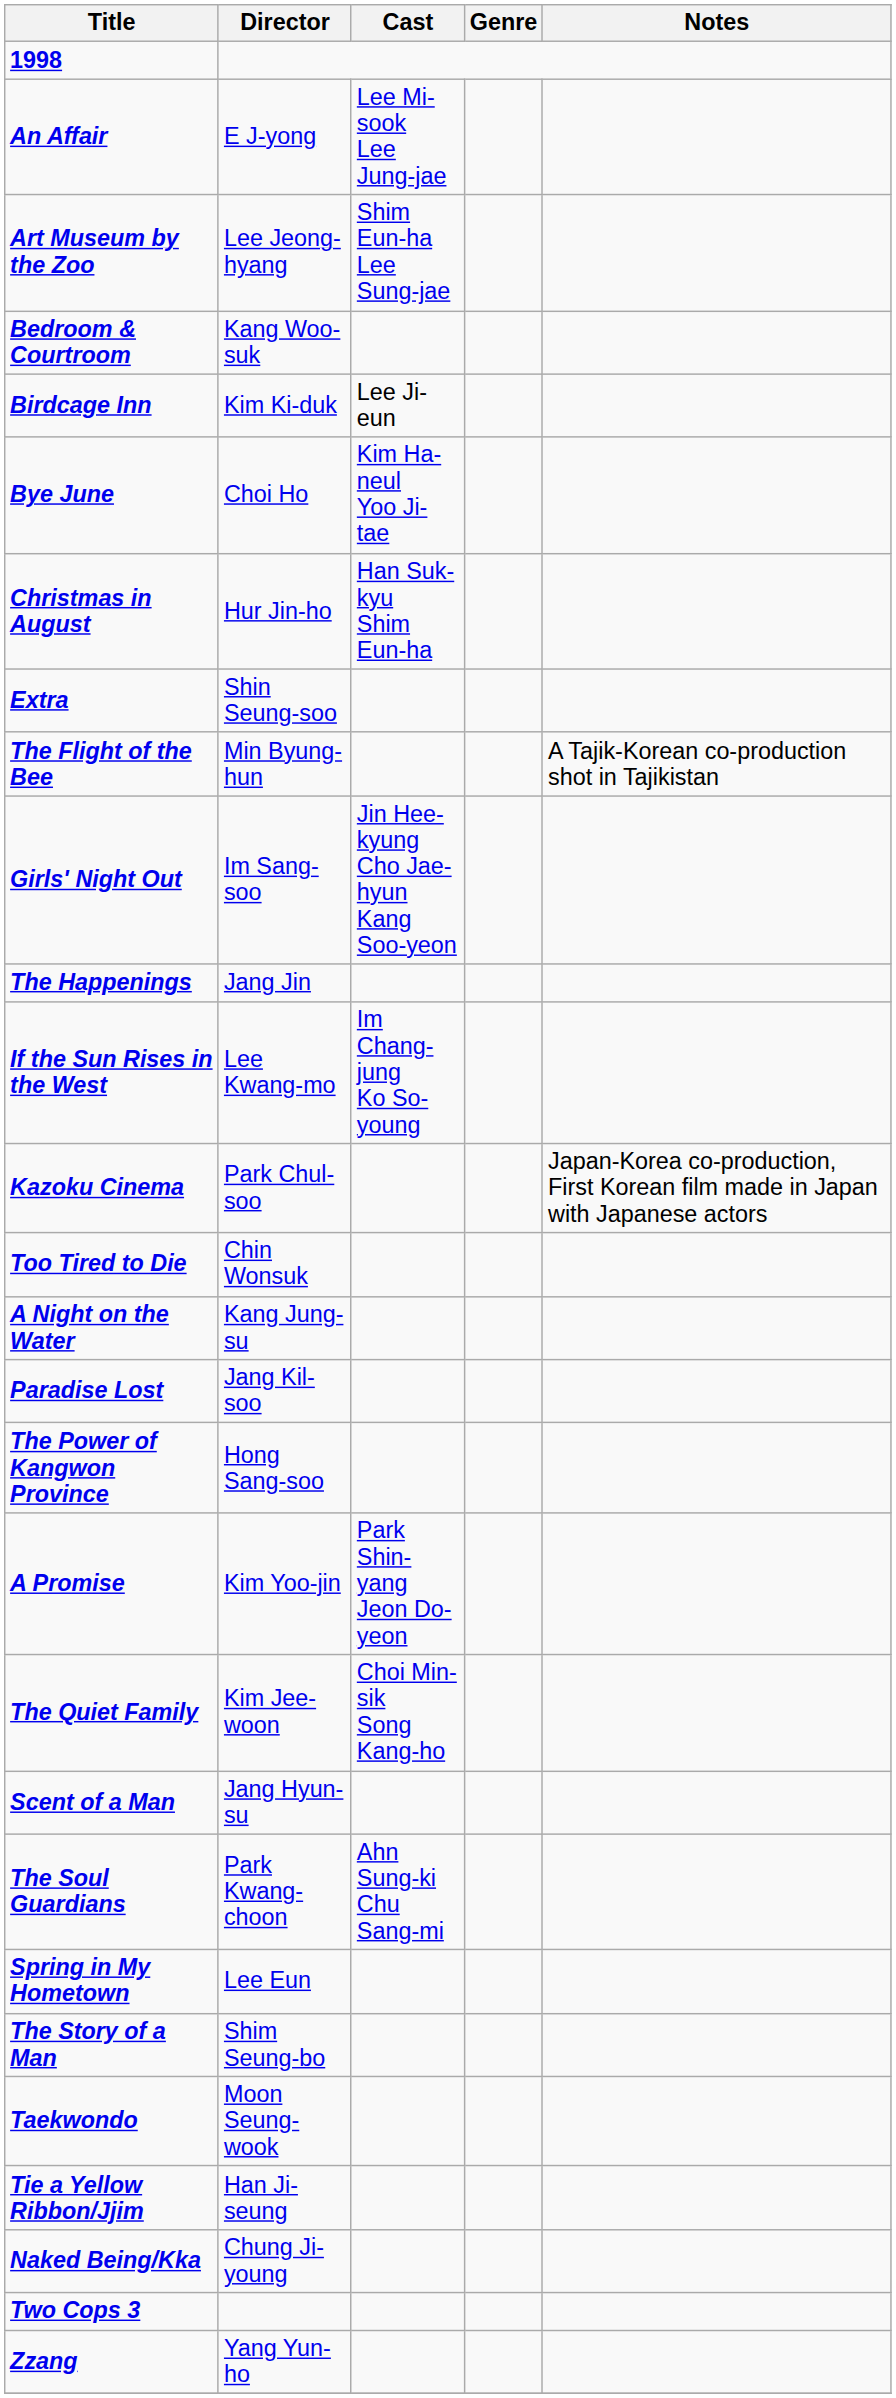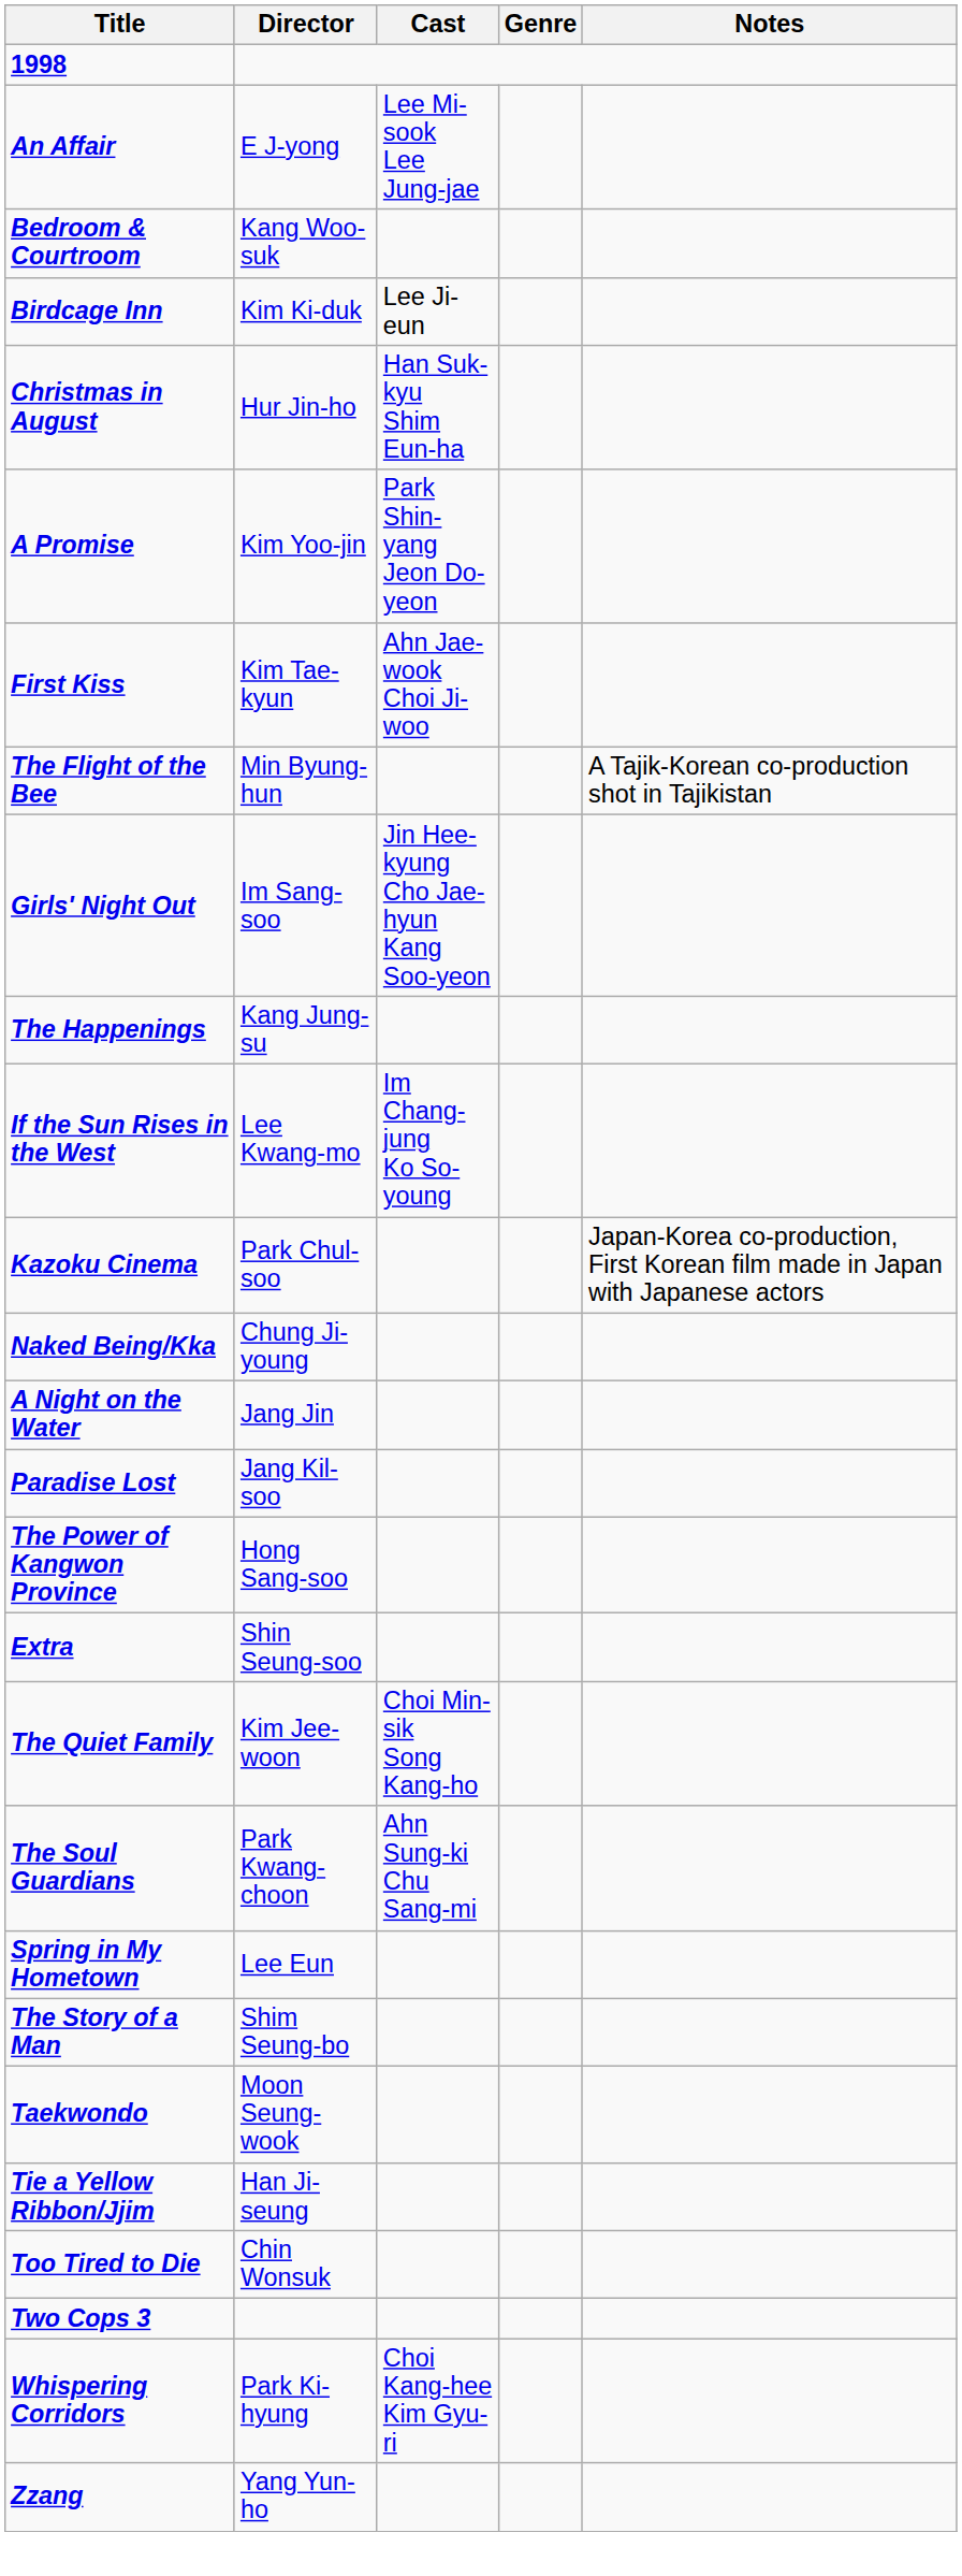- row: Art Museum by the Zoo | Lee Jeong-hyang | Shim Eun-ha Lee Sung-jae
- row: Bye June | Choi Ho | Kim Ha-neul Yoo Ji-tae
rows swapped: Extra <-> A Promise
+ row: First Kiss | Kim Tae-kyun | Ahn Jae-wook Choi Ji-woo
The Happenings | Director: Jang Jin -> Kang Jung-su
rows swapped: Naked Being/Kka <-> Too Tired to Die
A Night on the Water | Director: Kang Jung-su -> Jang Jin
- row: Scent of a Man | Jang Hyun-su
+ row: Whispering Corridors | Park Ki-hyung | Choi Kang-hee Kim Gyu-ri
